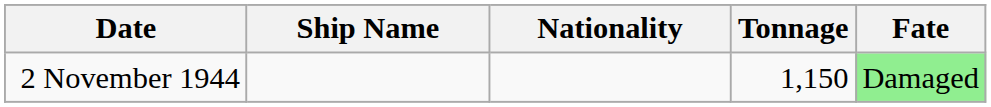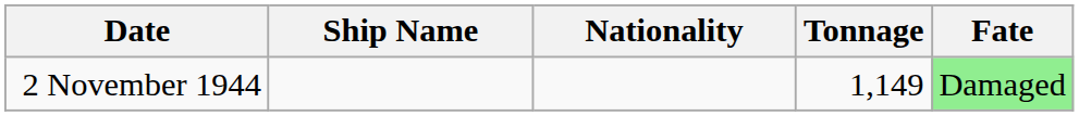2 November 1944 | Tonnage: 1,150 -> 1,149
